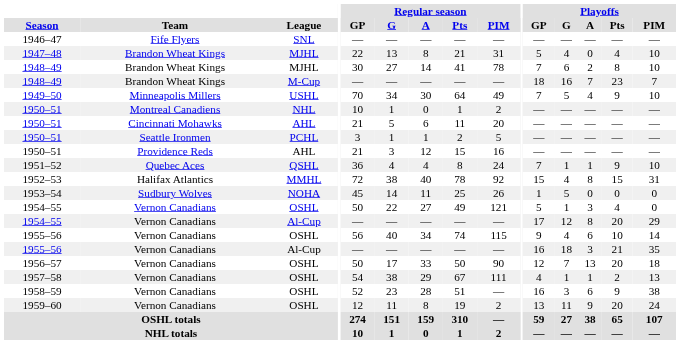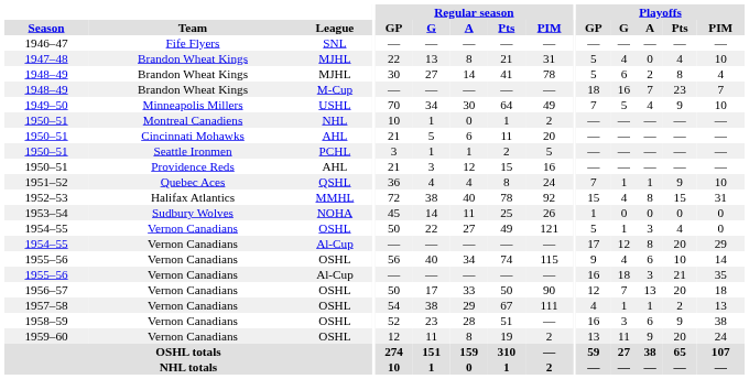1948–49 / MJHL | Playoffs / GP: 7 -> 5
1948–49 / MJHL | Playoffs / PIM: 10 -> 4
1953–54 | Playoffs / G: 5 -> 0
